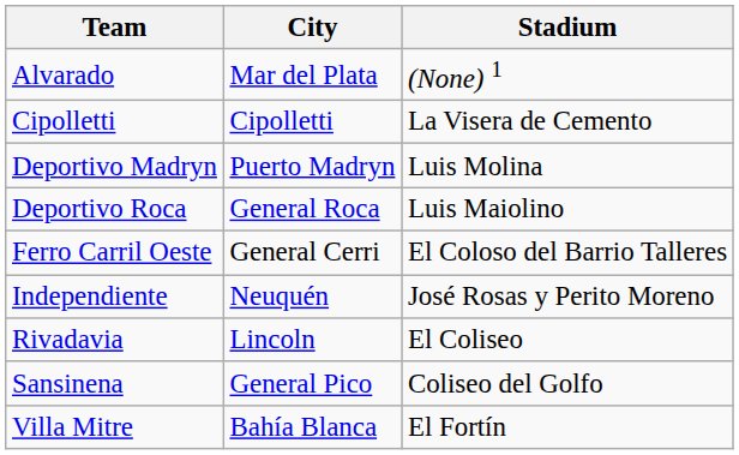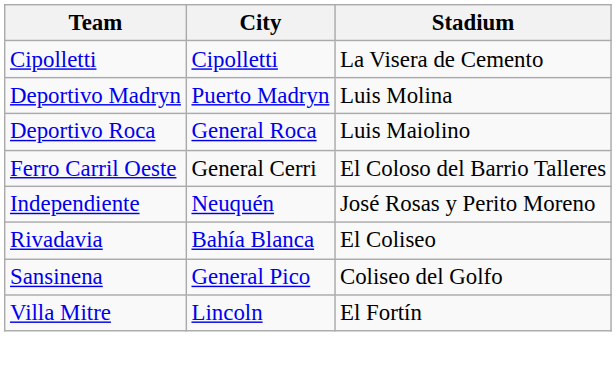- row: Alvarado | Mar del Plata | (None) 1
Rivadavia | City: Lincoln -> Bahía Blanca
Villa Mitre | City: Bahía Blanca -> Lincoln
